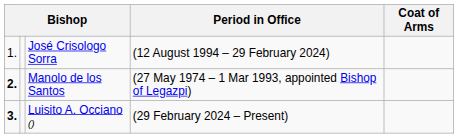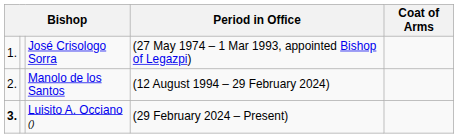José Crisologo Sorra | Period in Office: (12 August 1994 – 29 February 2024) -> (27 May 1974 – 1 Mar 1993, appointed Bishop of Legazpi)
Manolo de los Santos | column 1: bold -> normal
Manolo de los Santos | Period in Office: (27 May 1974 – 1 Mar 1993, appointed Bishop of Legazpi) -> (12 August 1994 – 29 February 2024)
